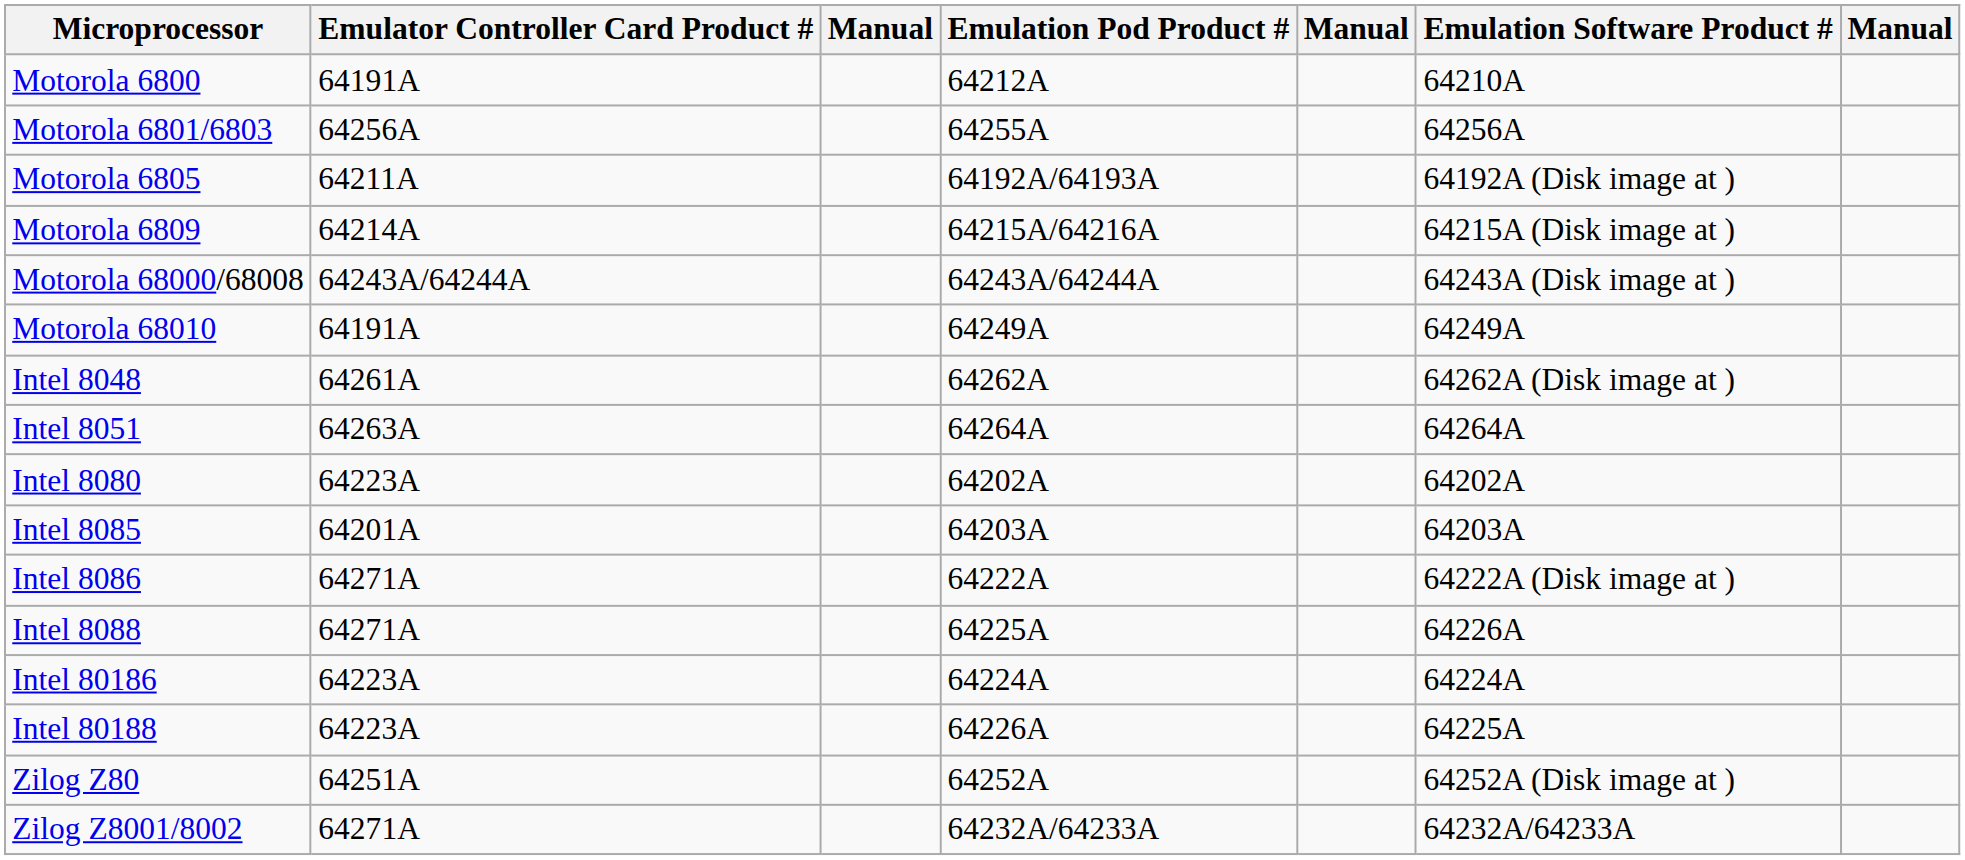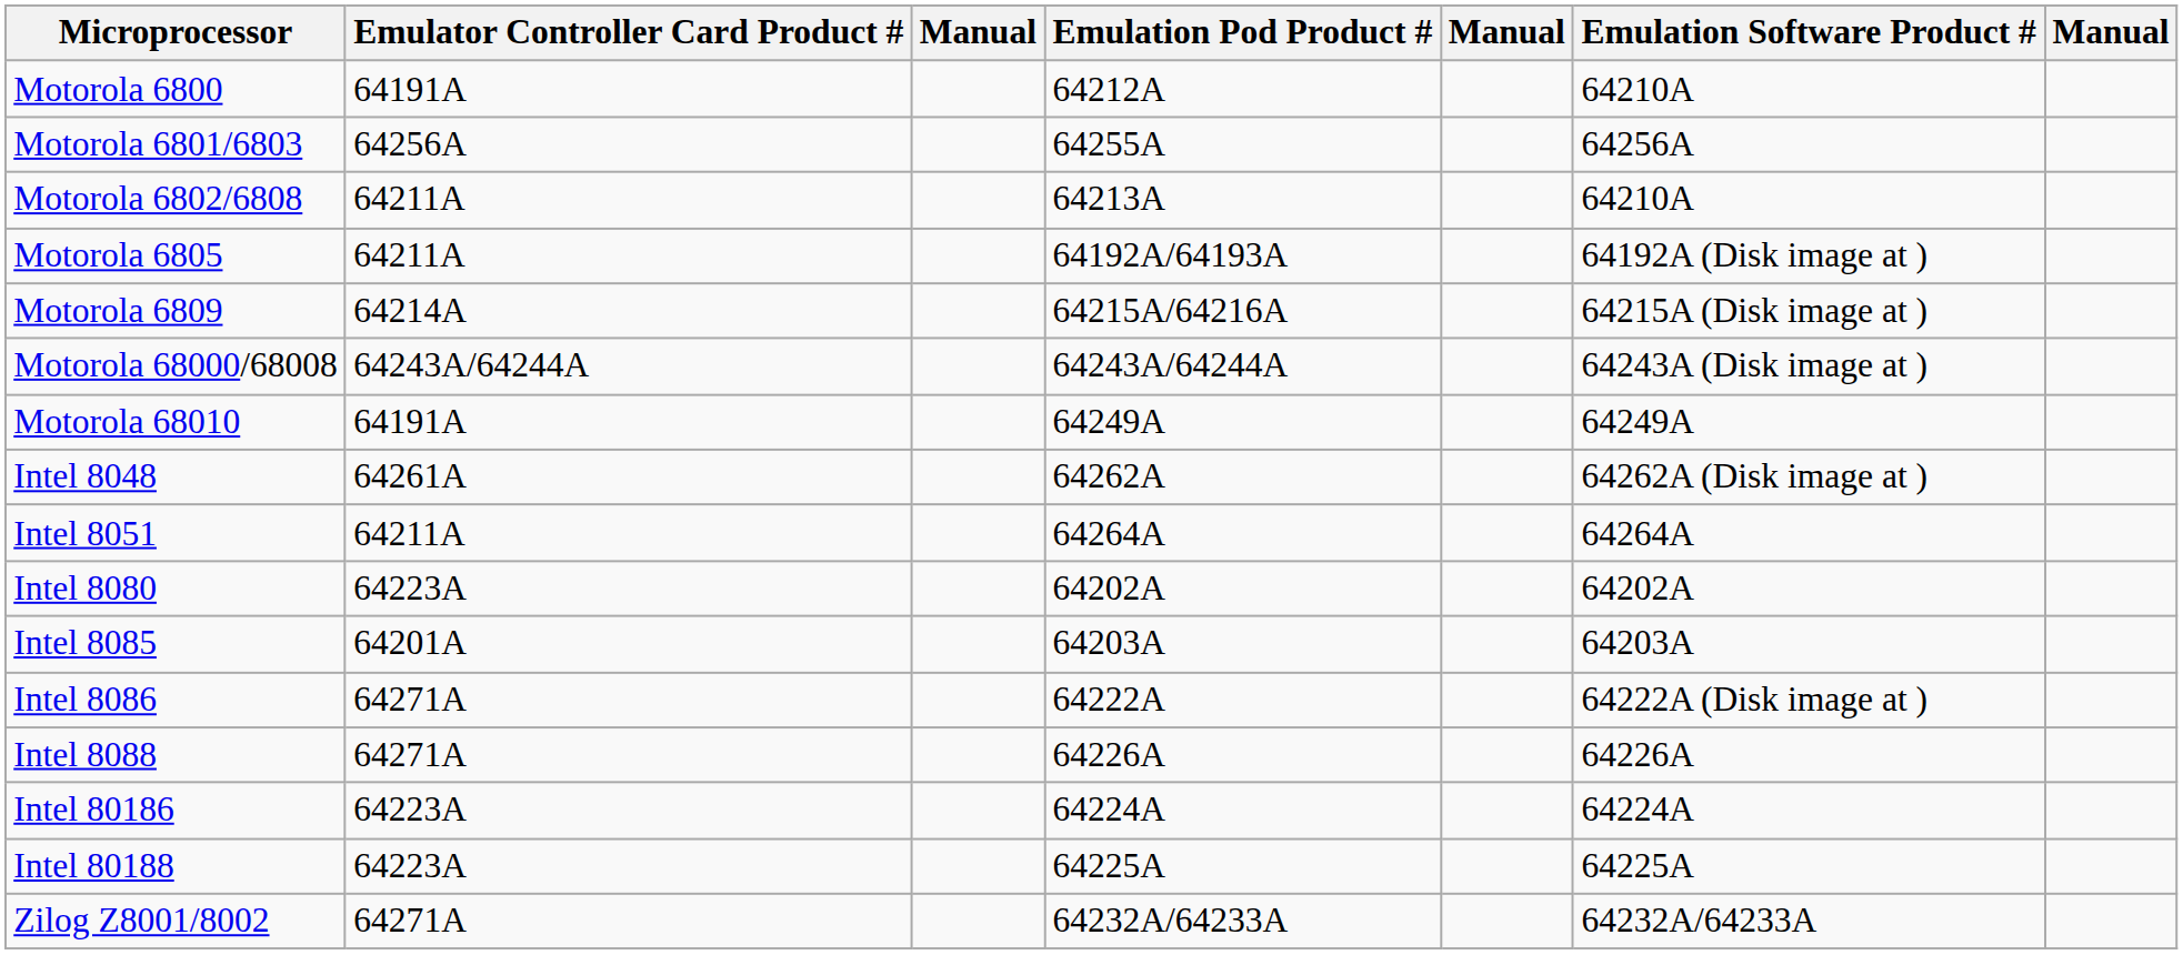+ row: Motorola 6802/6808 | 64211A | 64213A | 64210A
Intel 8051 | Emulator Controller Card Product #: 64263A -> 64211A
Intel 8088 | Emulation Pod Product #: 64225A -> 64226A
Intel 80188 | Emulation Pod Product #: 64226A -> 64225A
- row: Zilog Z80 | 64251A | 64252A | 64252A (Disk image at )
